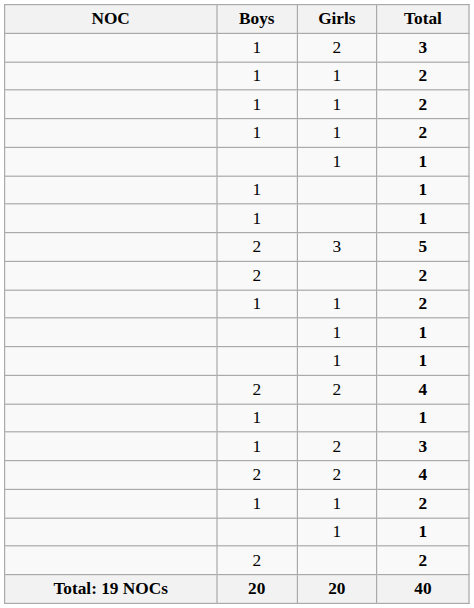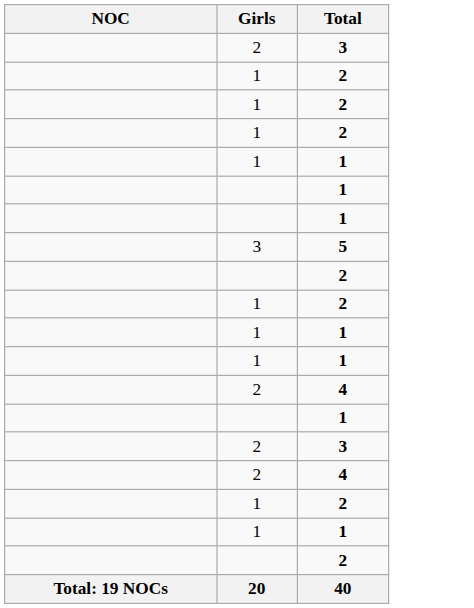- column: Boys | 1 | 1 | 1 | 1 | 1 | 1 | 2 | 2 | 1 | 2 | 1 | 1 | 2 | 1 | 2 | 20
